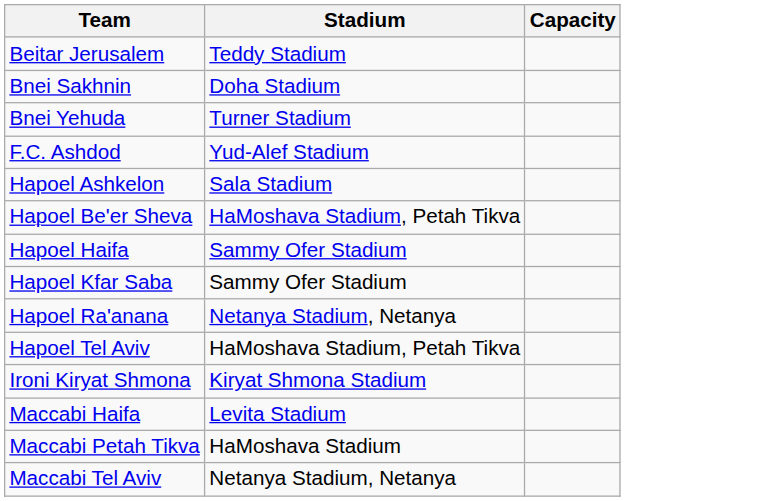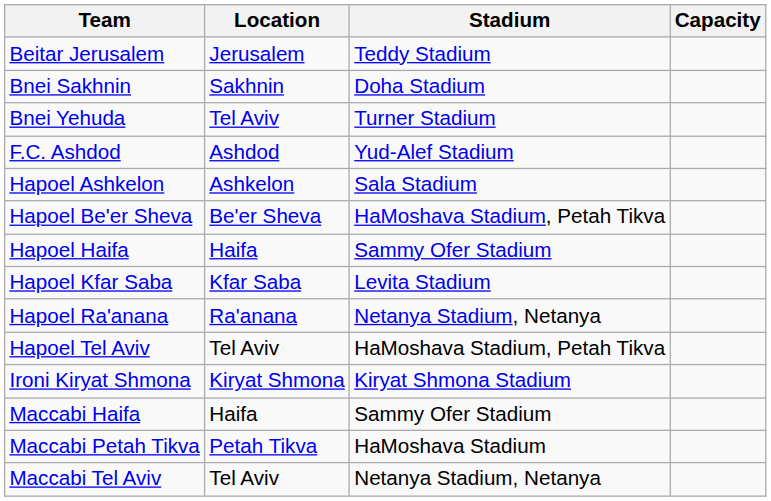+ column: Location | Jerusalem | Sakhnin | Tel Aviv | Ashdod | Ashkelon | Be'er Sheva | Haifa | Kfar Saba | Ra'anana | Tel Aviv | Kiryat Shmona | Haifa | Petah Tikva | Tel Aviv
Hapoel Kfar Saba | Stadium: Sammy Ofer Stadium -> Levita Stadium
Maccabi Haifa | Stadium: Levita Stadium -> Sammy Ofer Stadium
